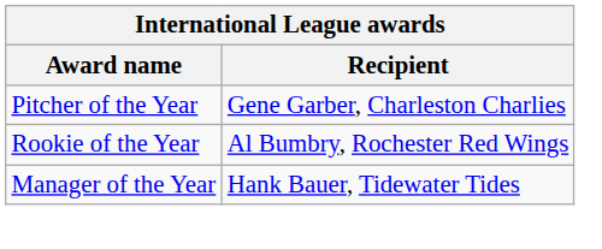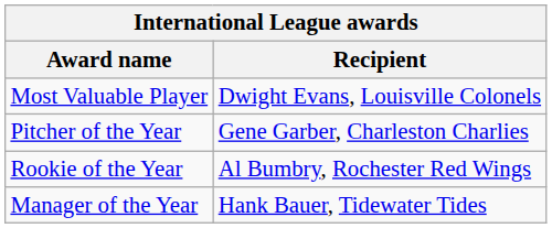+ row: Most Valuable Player | Dwight Evans, Louisville Colonels
